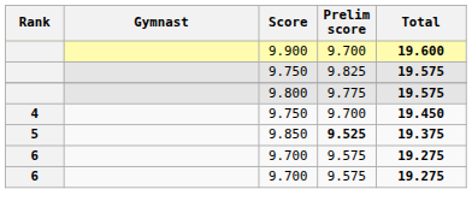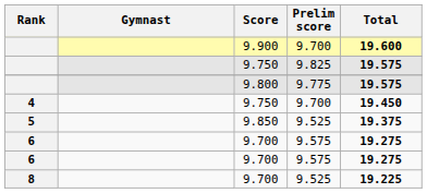5 | Prelim score: bold -> normal
+ row: 8 | 9.700 | 9.525 | 19.225
